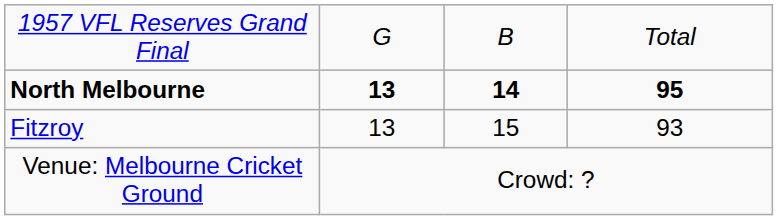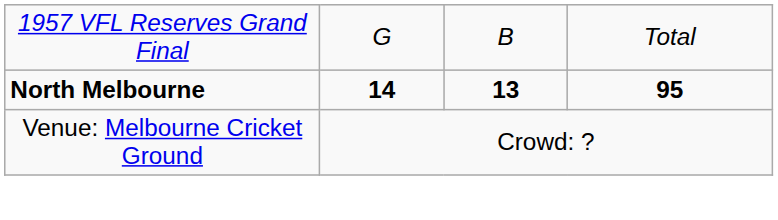North Melbourne | column 2: 13 -> 14
North Melbourne | column 3: 14 -> 13
- row: Fitzroy | 13 | 15 | 93
